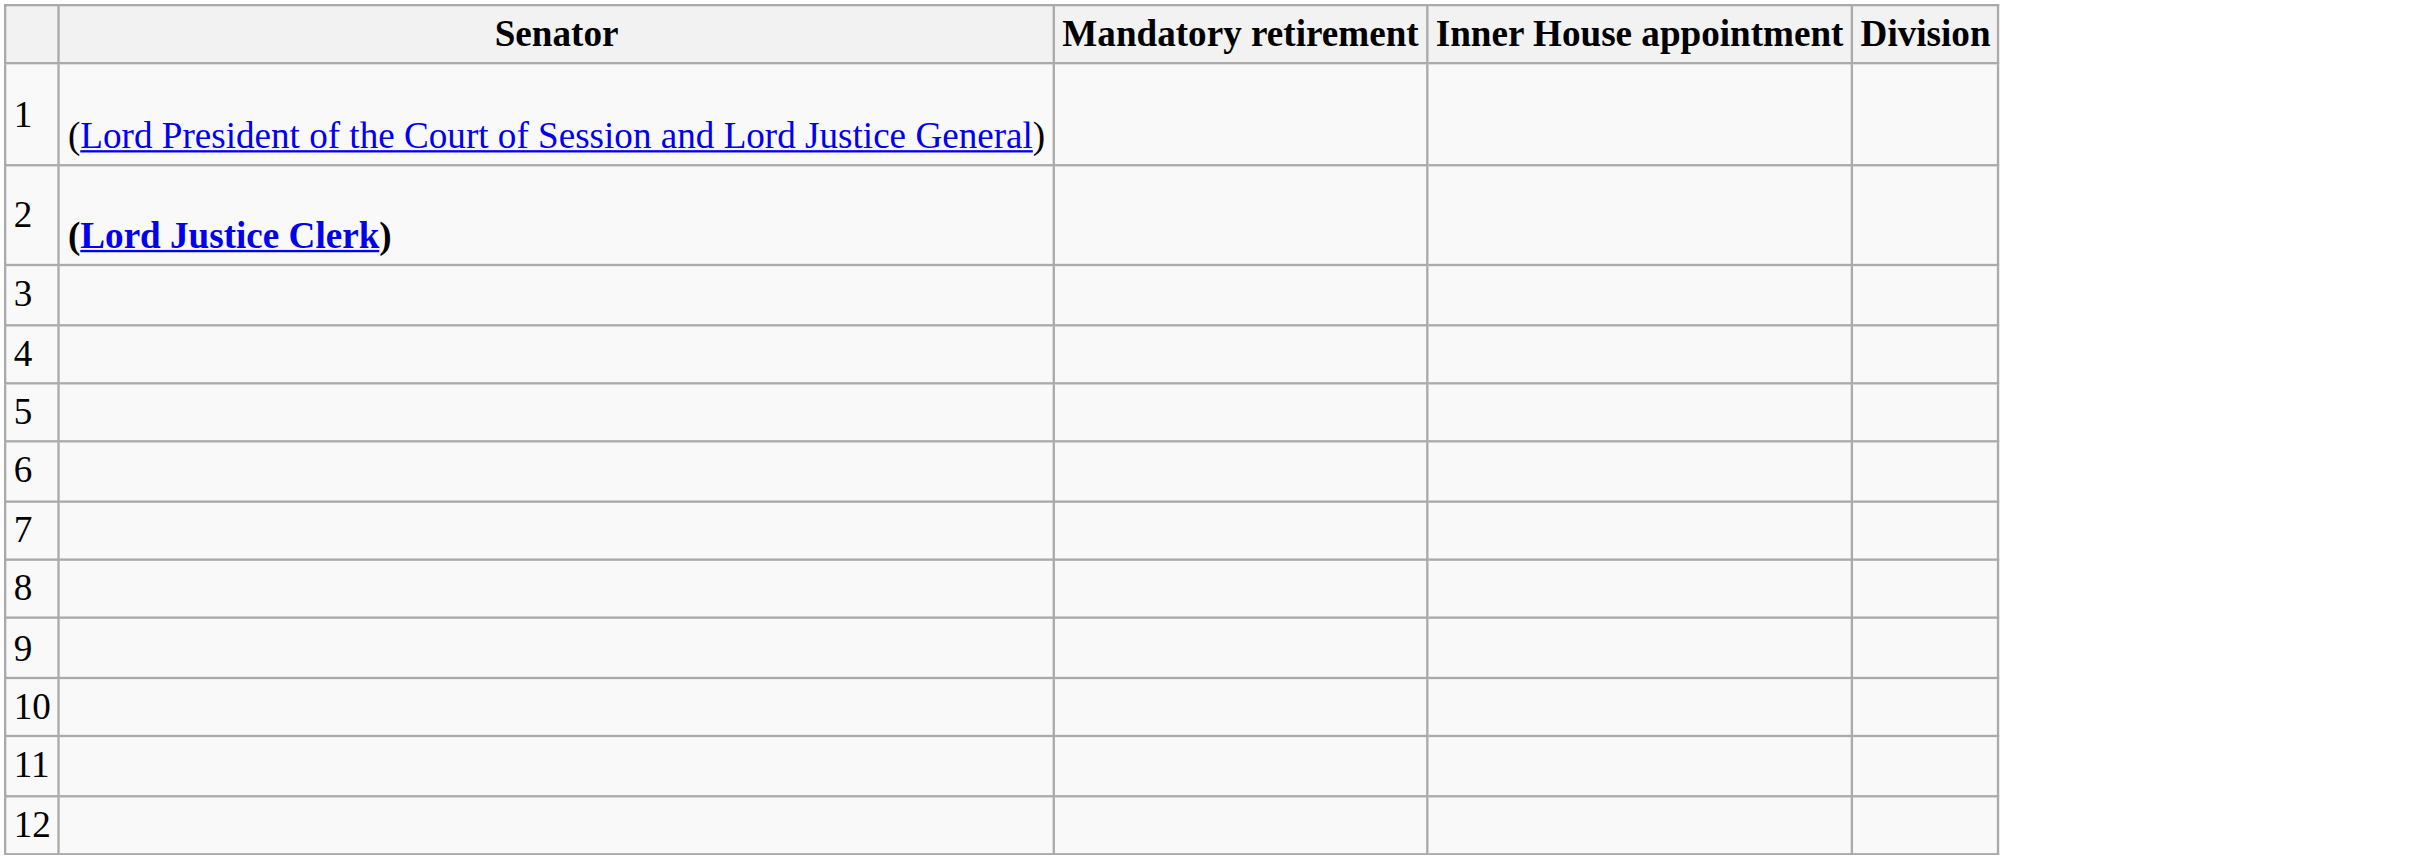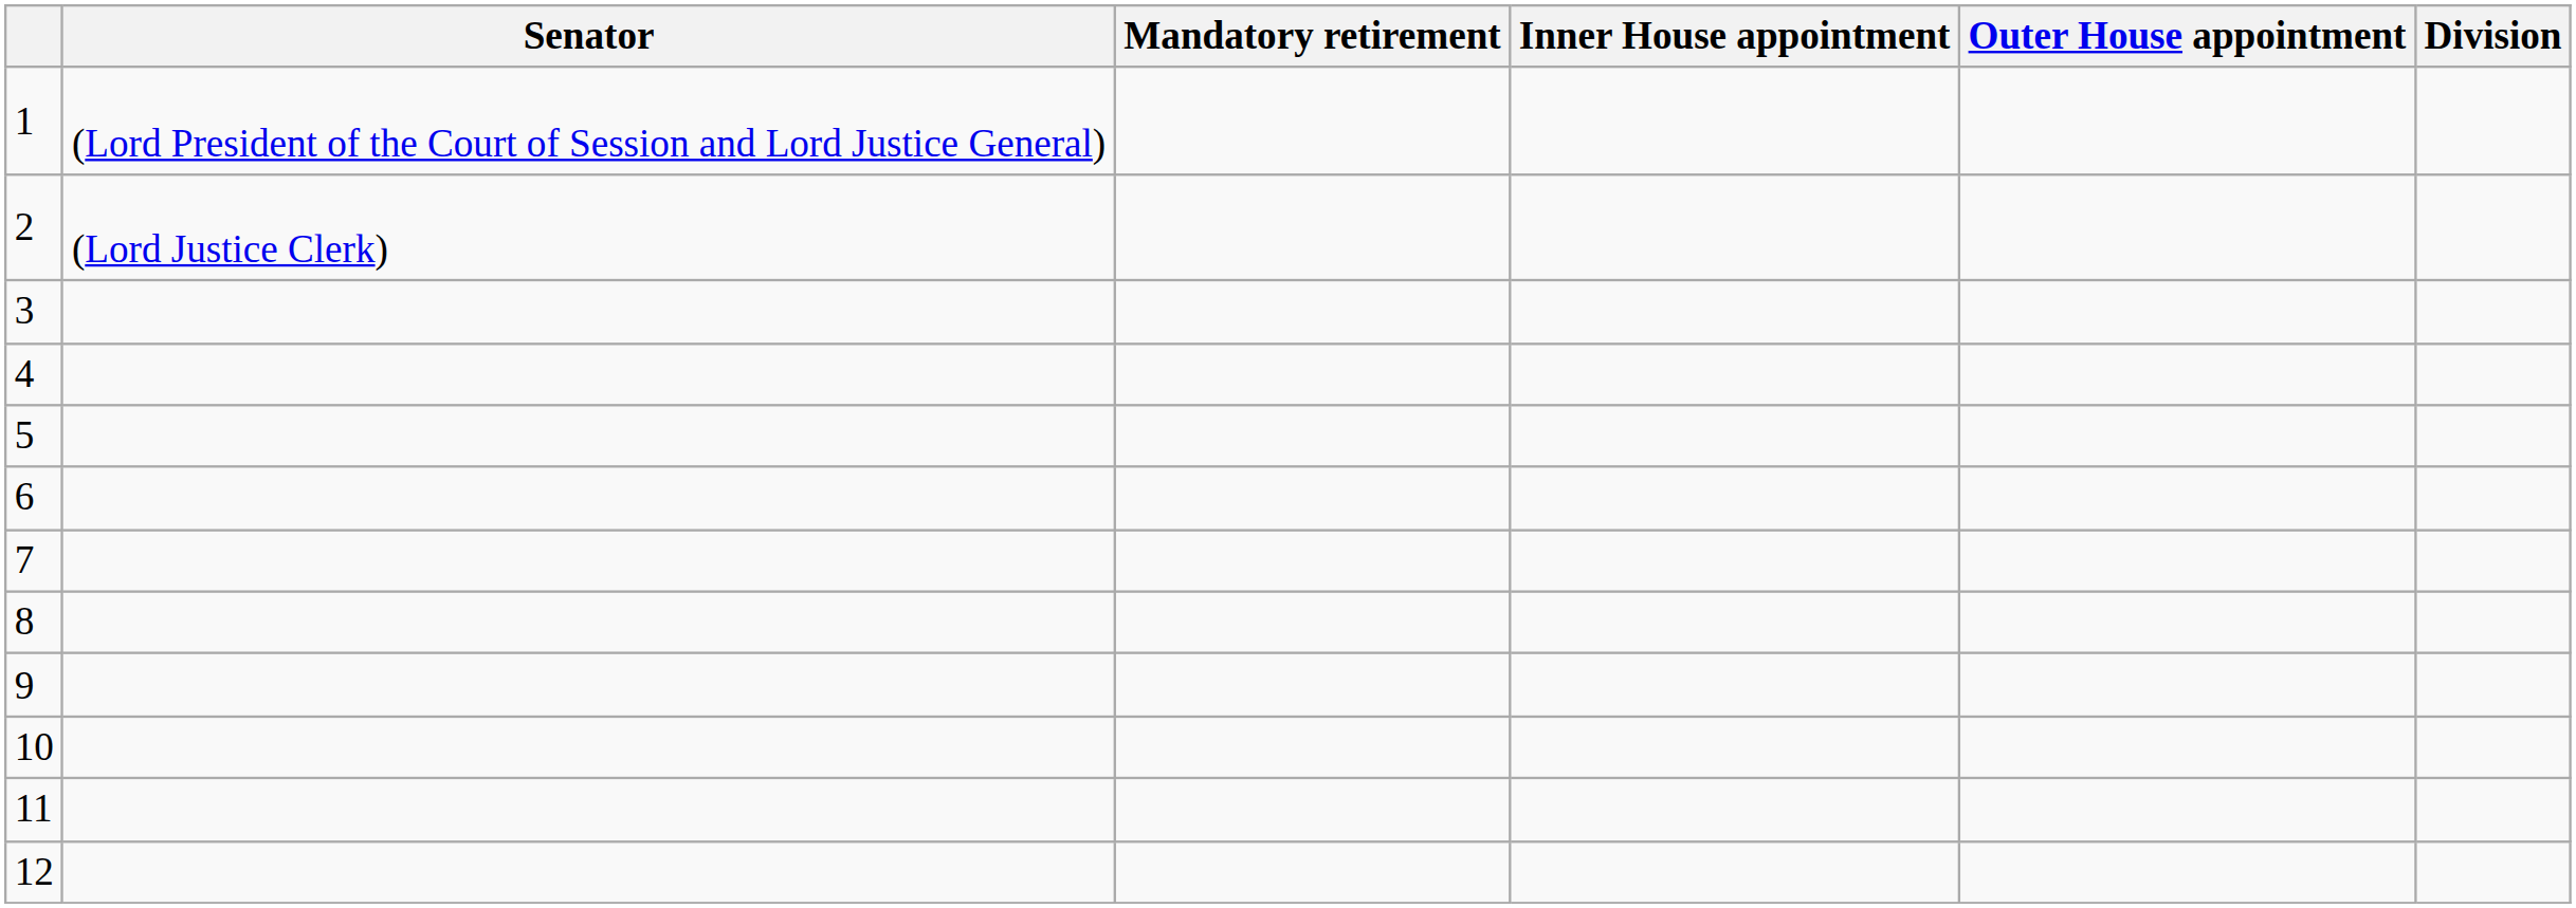+ column: Outer House appointment
2 | Senator: bold -> normal
